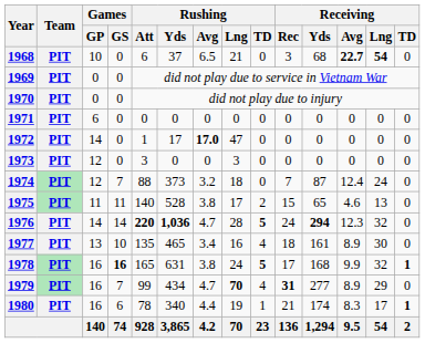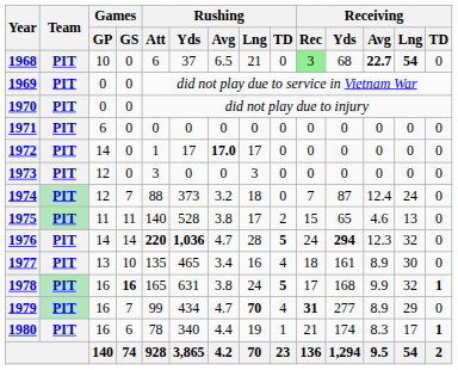1968 | Receiving / Rec: no background -> lightgreen background
1972 | Rushing / Lng: 47 -> 17
